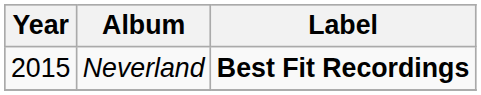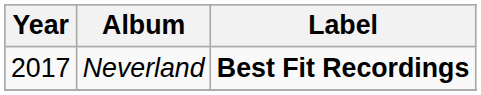Neverland | Year: 2015 -> 2017
